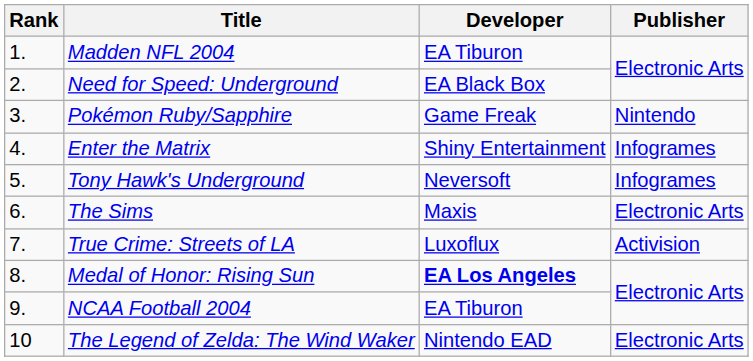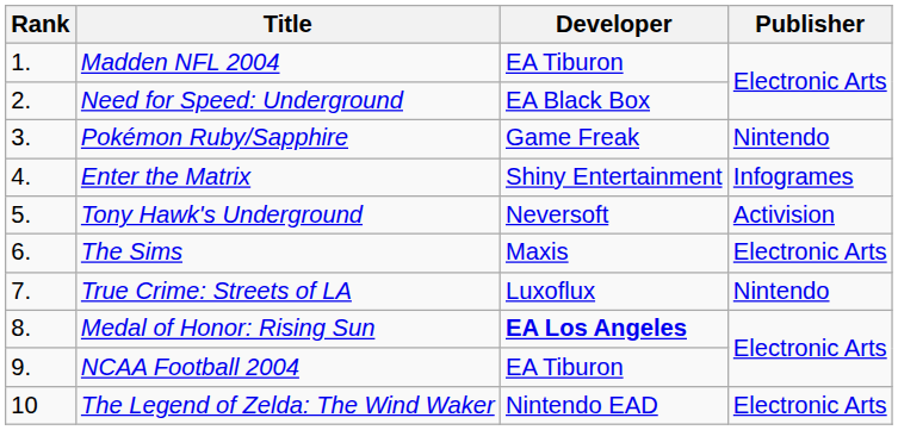Tony Hawk's Underground | Publisher: Infogrames -> Activision
True Crime: Streets of LA | Publisher: Activision -> Nintendo
